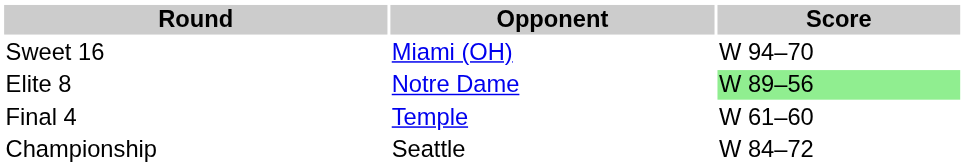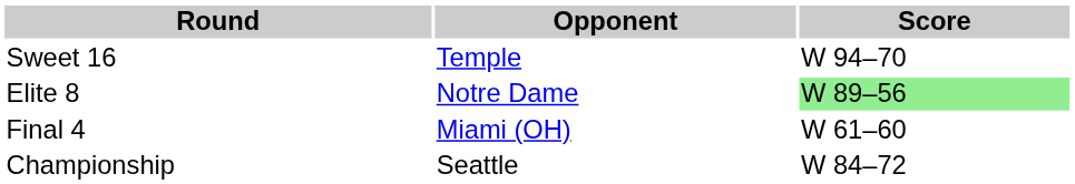Sweet 16 | Opponent: Miami (OH) -> Temple
Final 4 | Opponent: Temple -> Miami (OH)
